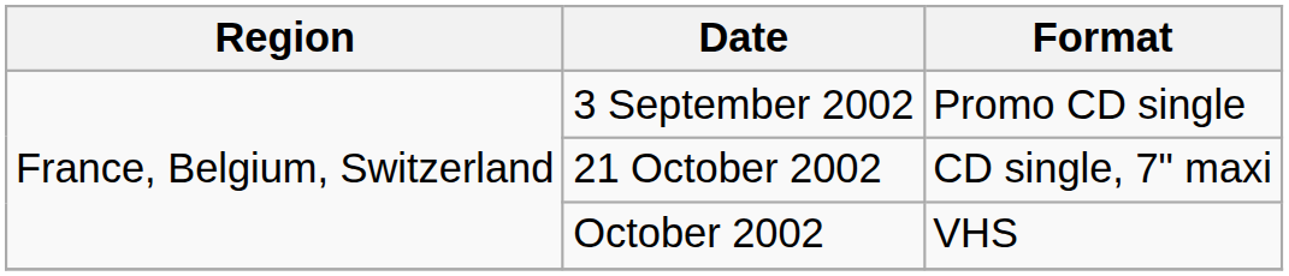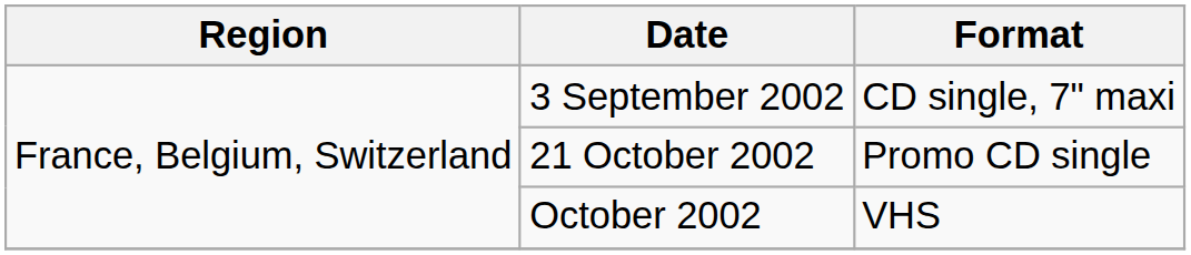3 September 2002 | Format: Promo CD single -> CD single, 7" maxi
21 October 2002 | Format: CD single, 7" maxi -> Promo CD single
